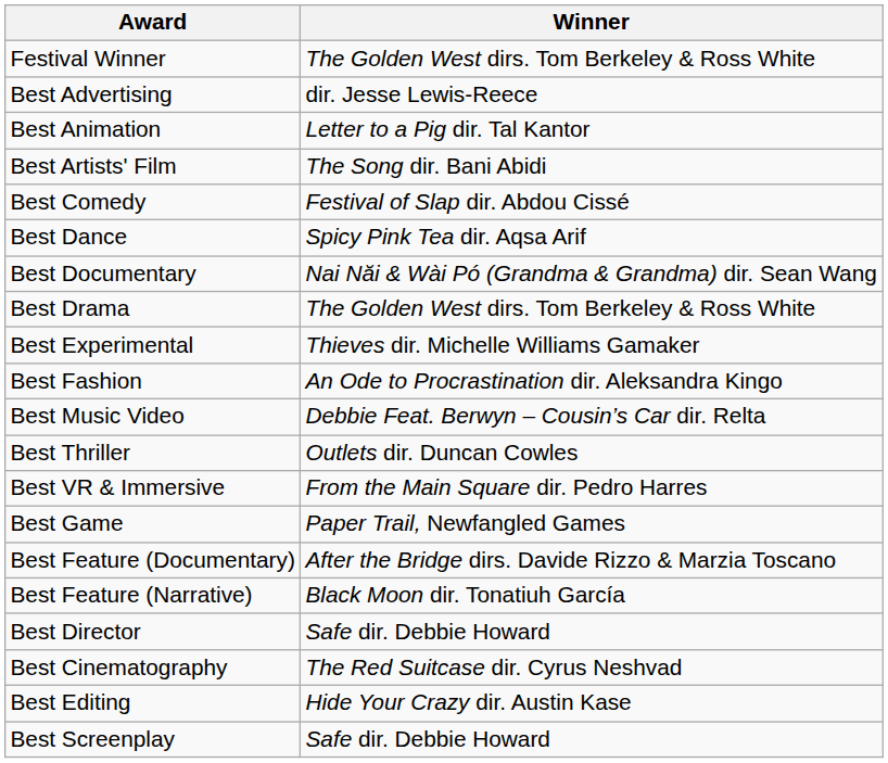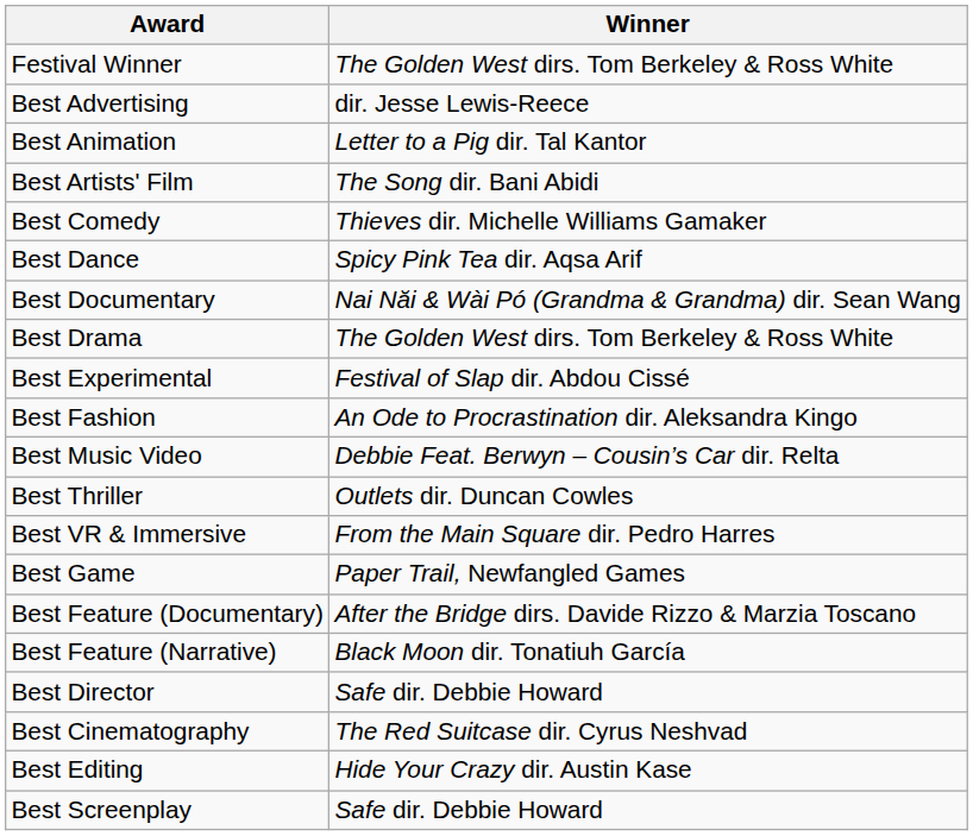Best Comedy | Winner: Festival of Slap dir. Abdou Cissé -> Thieves dir. Michelle Williams Gamaker
Best Experimental | Winner: Thieves dir. Michelle Williams Gamaker -> Festival of Slap dir. Abdou Cissé
